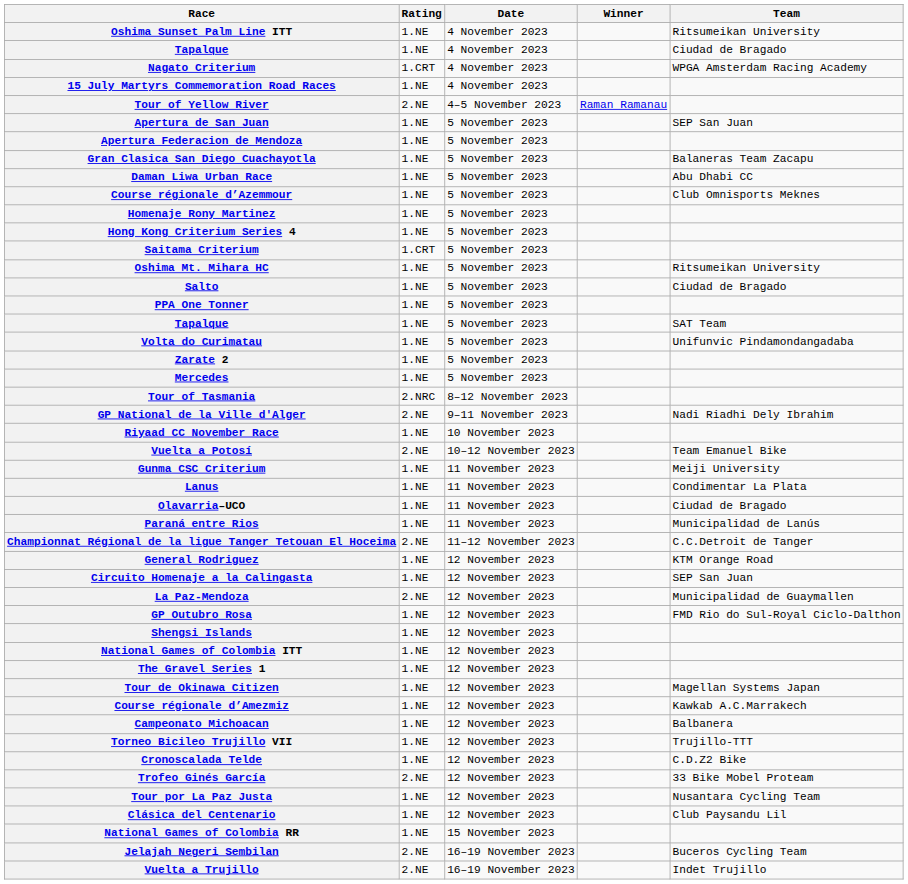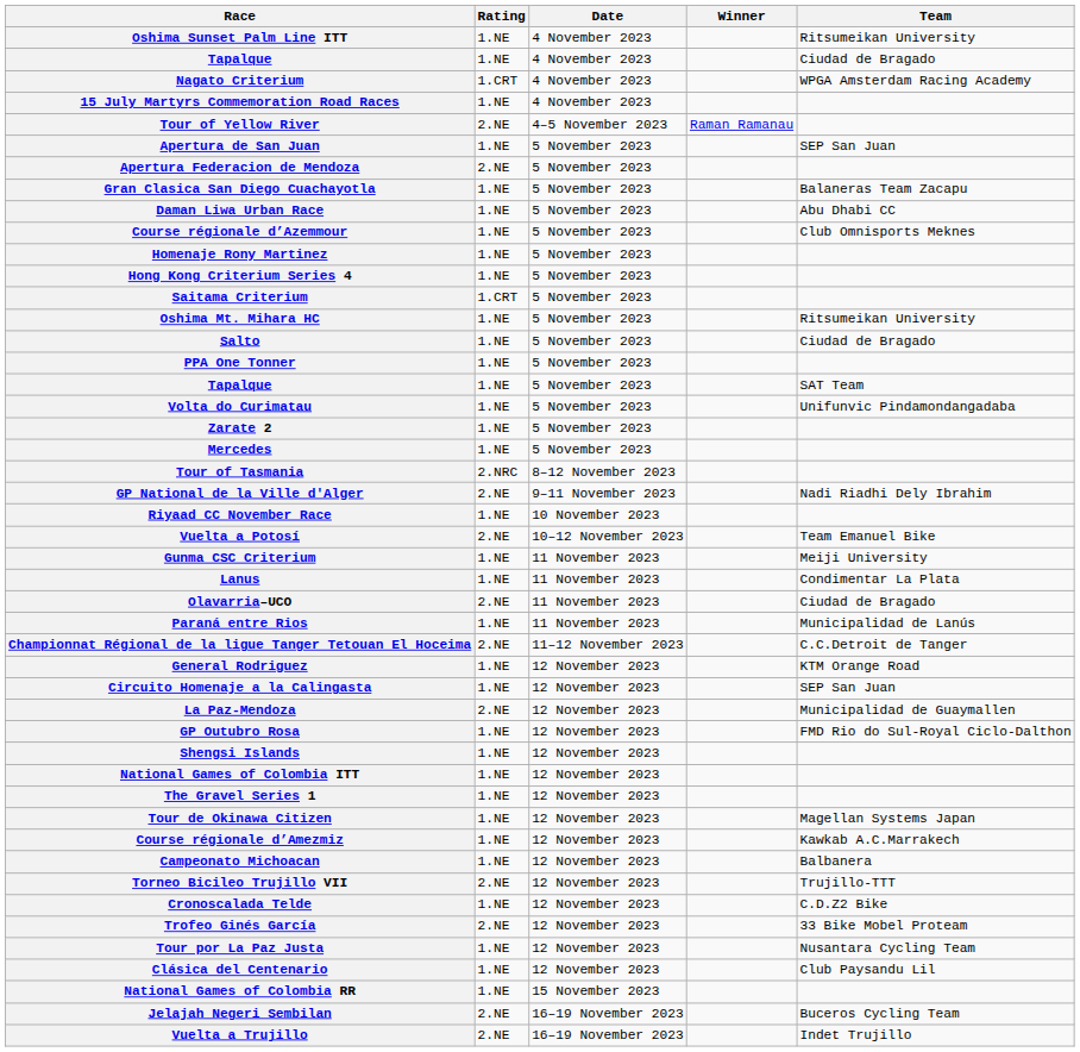Apertura Federacion de Mendoza | Rating: 1.NE -> 2.NE
Olavarria–UCO | Rating: 1.NE -> 2.NE
Torneo Bicileo Trujillo VII | Rating: 1.NE -> 2.NE
